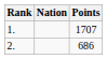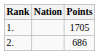1. | Points: 1707 -> 1705
